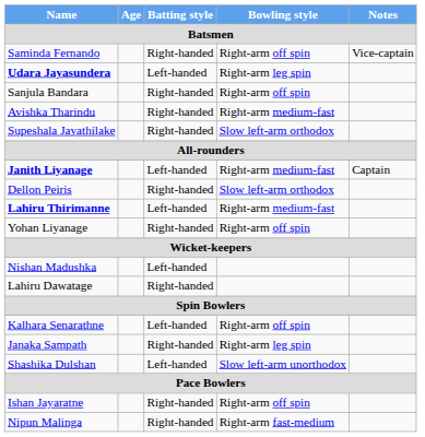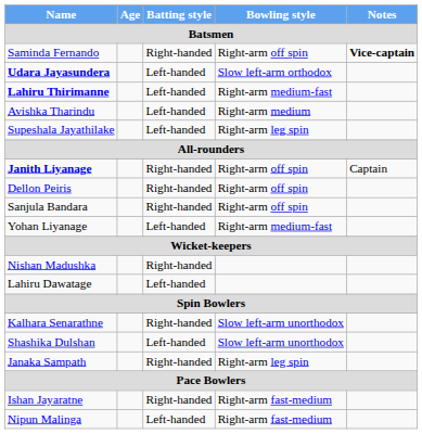Saminda Fernando | Notes: normal -> bold
Udara Jayasundera | Bowling style: Right-arm leg spin -> Slow left-arm orthodox
rows swapped: Lahiru Thirimanne <-> Sanjula Bandara
Avishka Tharindu | Batting style: Right-handed -> Left-handed
Avishka Tharindu | Bowling style: Right-arm medium-fast -> Right-arm medium
Supeshala Jayathilake | Batting style: Right-handed -> Left-handed
Supeshala Jayathilake | Bowling style: Slow left-arm orthodox -> Right-arm leg spin
Janith Liyanage | Batting style: Left-handed -> Right-handed
Janith Liyanage | Bowling style: Right-arm medium-fast -> Right-arm off spin
Dellon Peiris | Bowling style: Slow left-arm orthodox -> Right-arm off spin
Yohan Liyanage | Batting style: Right-handed -> Left-handed
Yohan Liyanage | Bowling style: Right-arm off spin -> Right-arm medium-fast
Nishan Madushka | Batting style: Left-handed -> Right-handed
Lahiru Dawatage | Batting style: Right-handed -> Left-handed
Kalhara Senarathne | Batting style: Left-handed -> Right-handed
Kalhara Senarathne | Bowling style: Right-arm off spin -> Slow left-arm unorthodox
rows swapped: Shashika Dulshan <-> Janaka Sampath
Ishan Jayaratne | Bowling style: Right-arm off spin -> Right-arm fast-medium
Nipun Malinga | Batting style: Right-handed -> Left-handed
